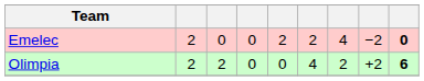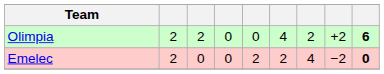rows swapped: Olimpia <-> Emelec
